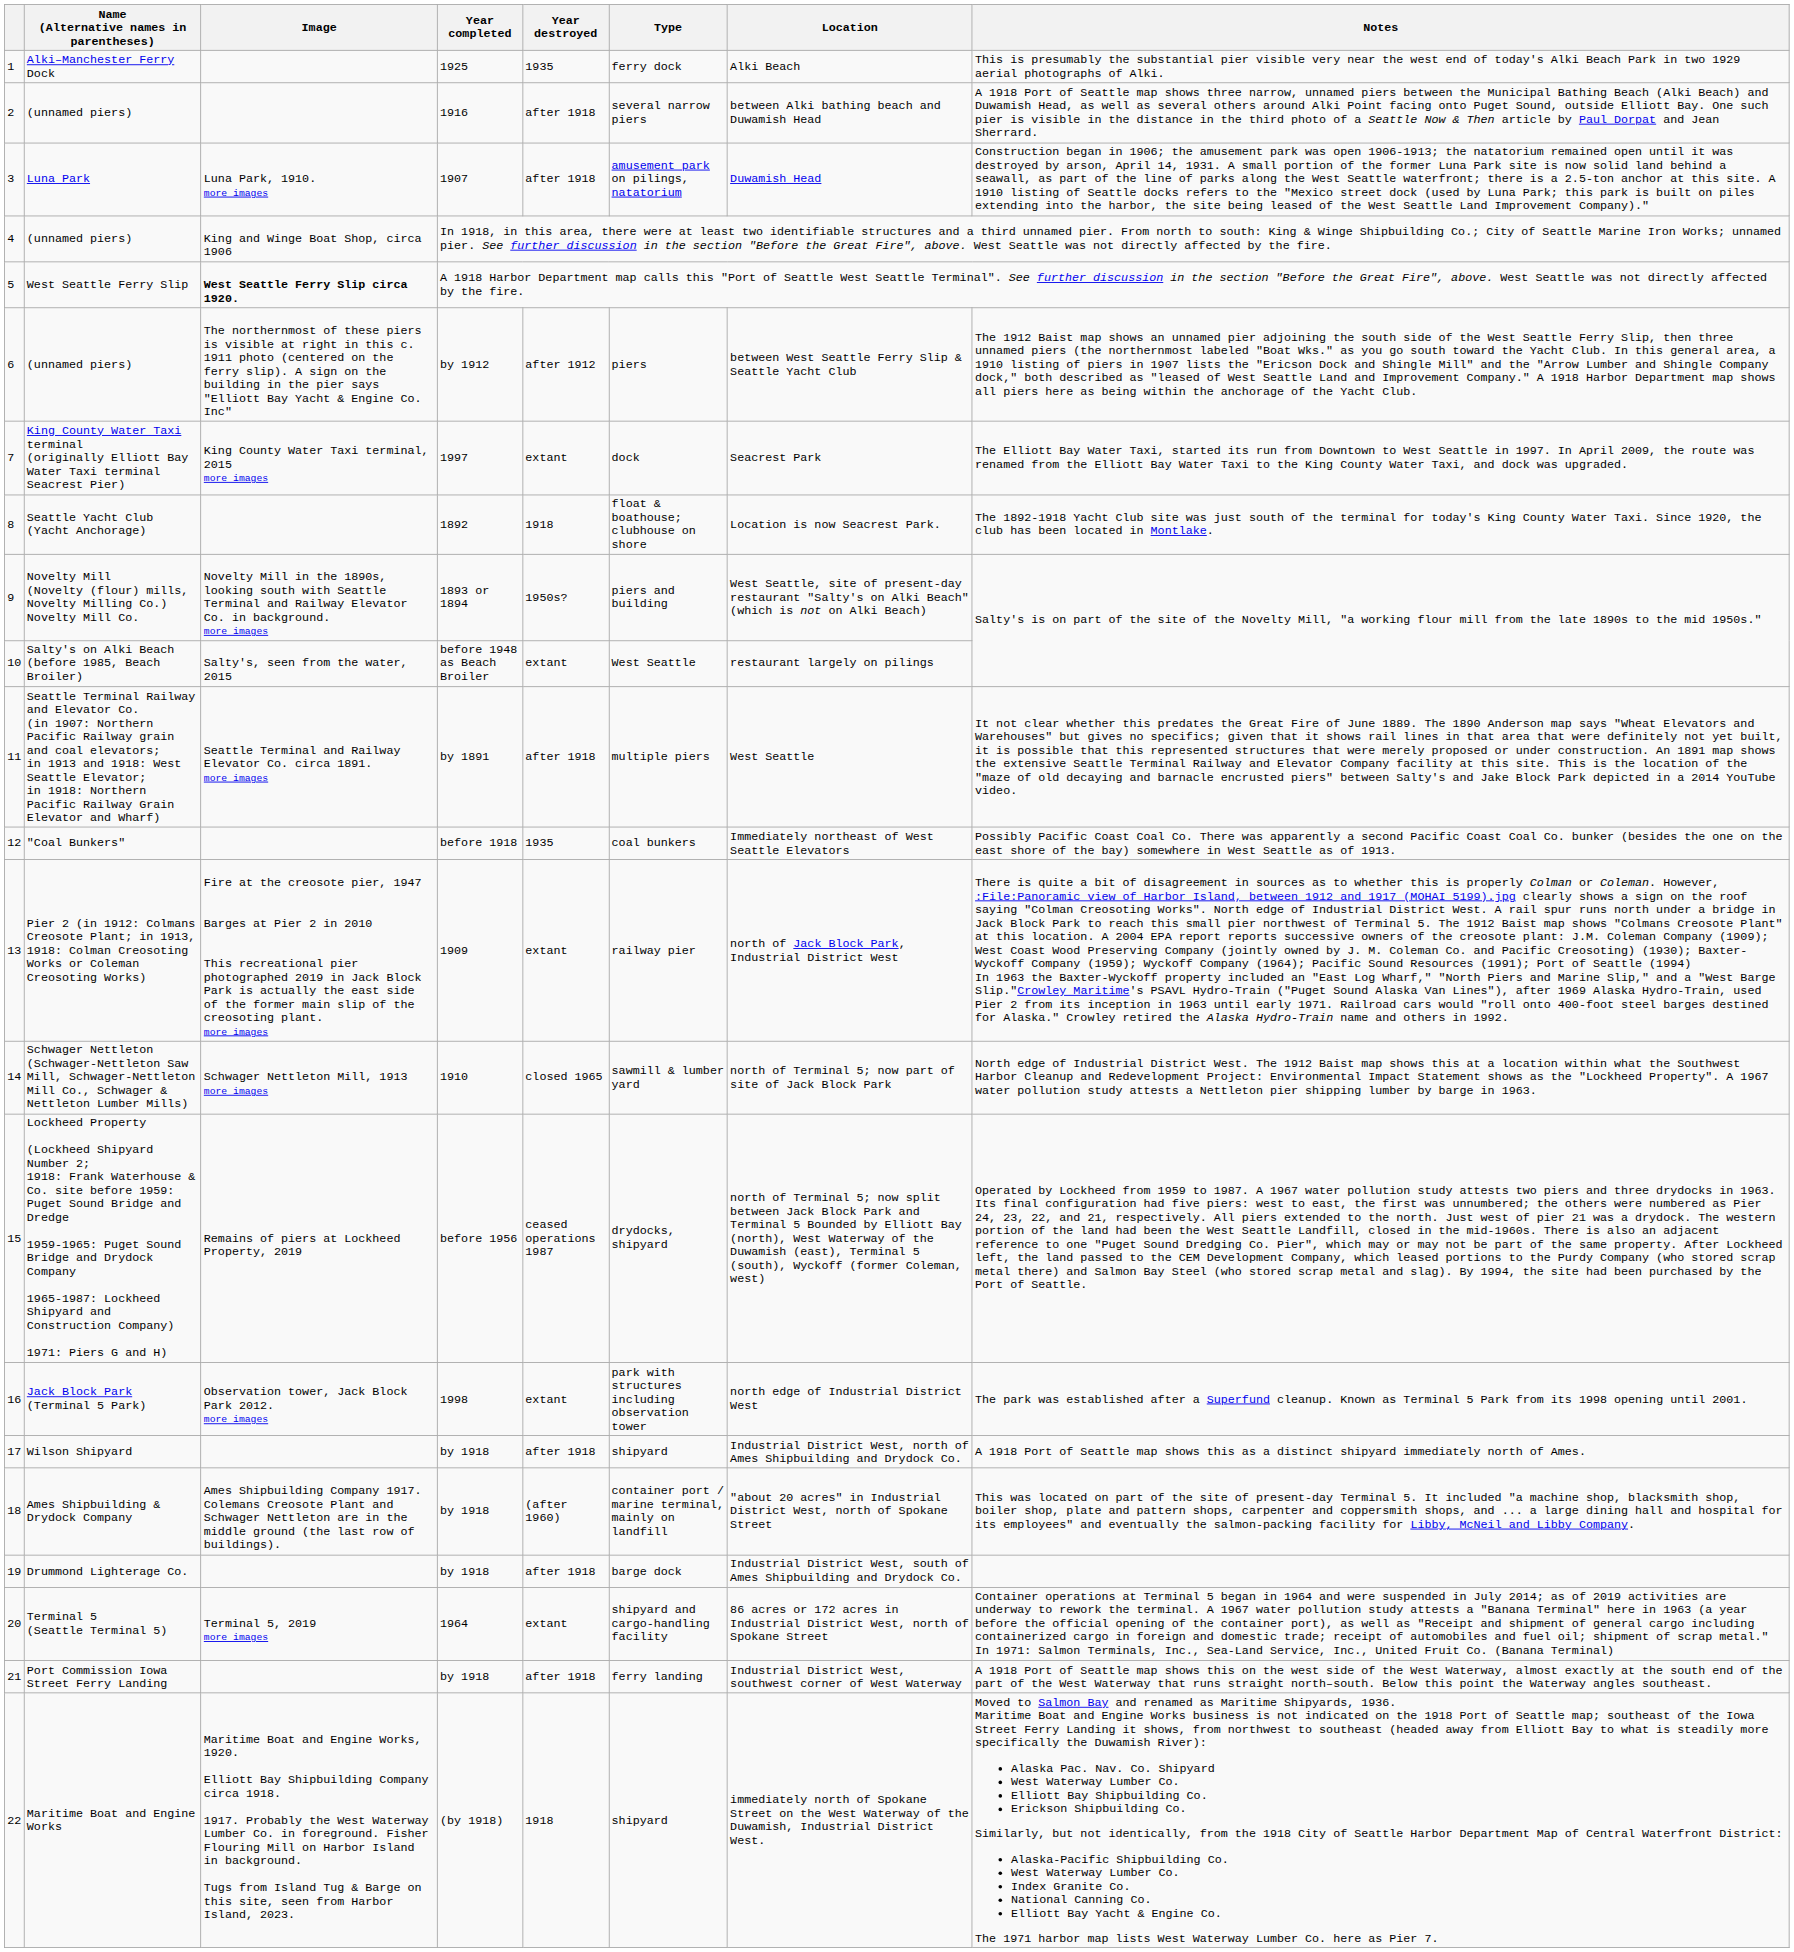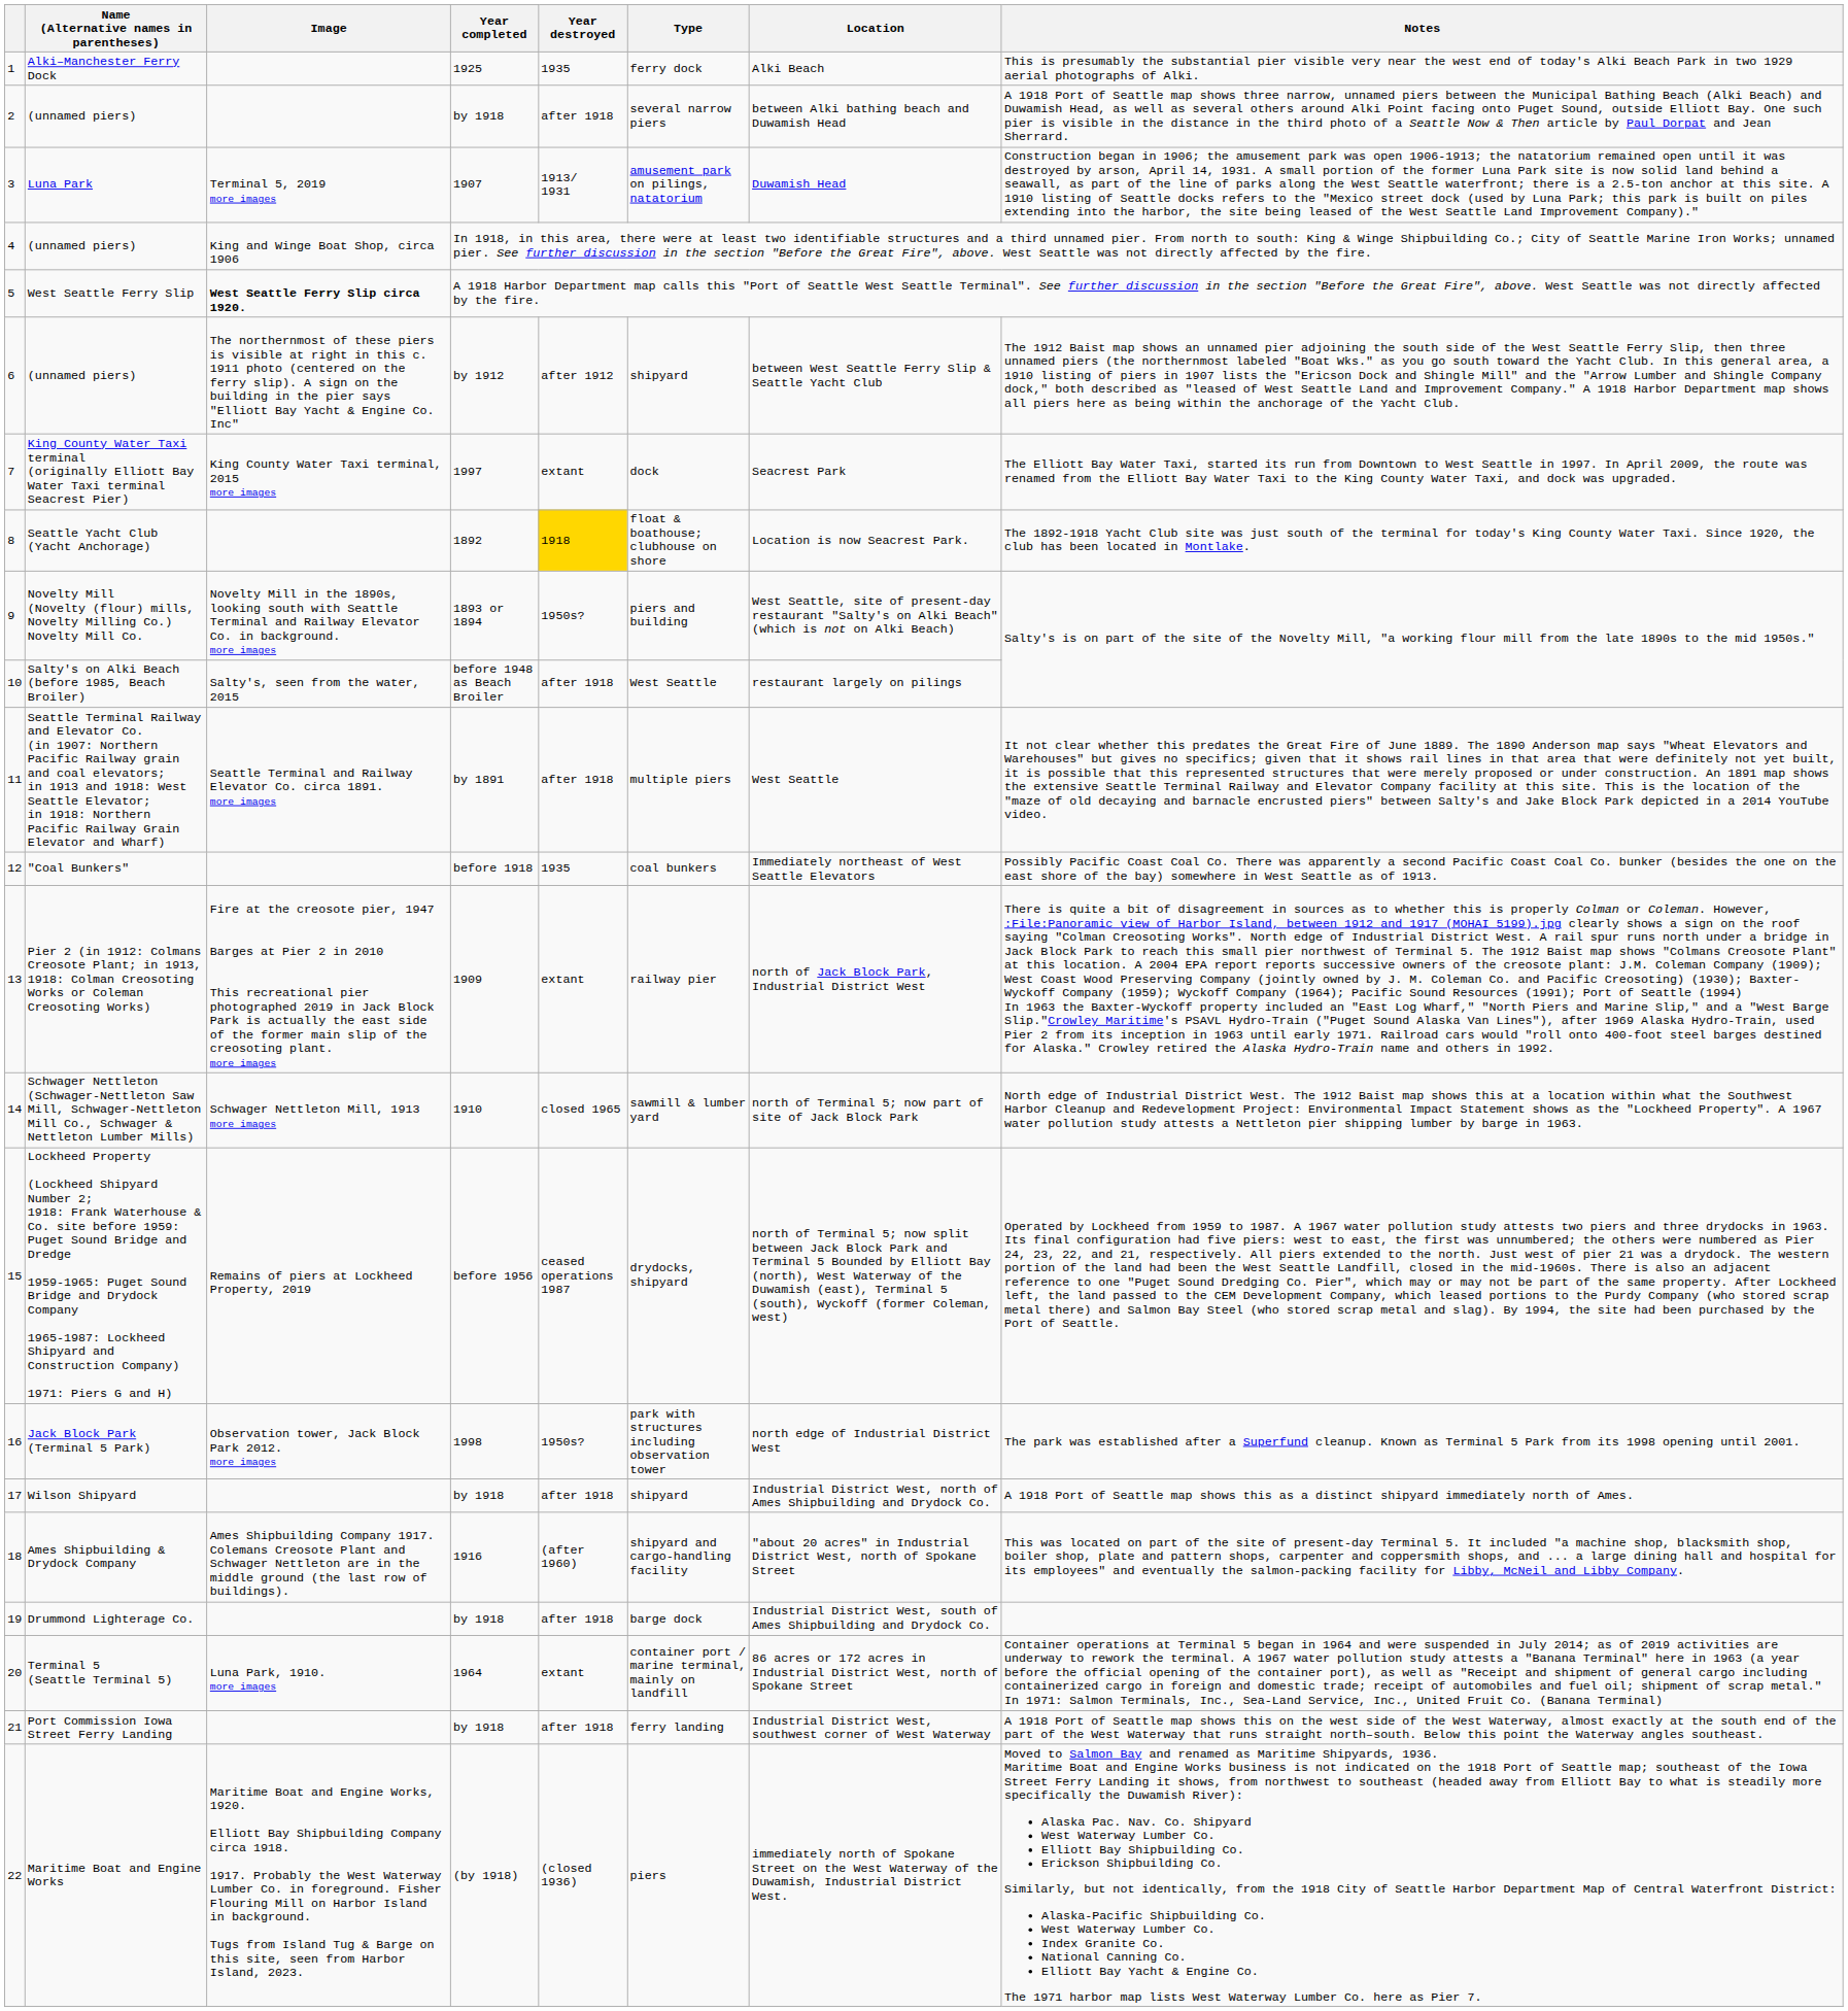2 / (unnamed piers) | Year completed: 1916 -> by 1918
Luna Park | Image: Luna Park, 1910. more images -> Terminal 5, 2019 more images
Luna Park | Year destroyed: after 1918 -> 1913/ 1931
6 / (unnamed piers) | Type: piers -> shipyard
Seattle Yacht Club (Yacht Anchorage) | Year destroyed: no background -> gold background
Salty's on Alki Beach (before 1985, Beach Broiler) | Year destroyed: extant -> after 1918
Jack Block Park (Terminal 5 Park) | Year destroyed: extant -> 1950s?
Ames Shipbuilding & Drydock Company | Year completed: by 1918 -> 1916
Ames Shipbuilding & Drydock Company | Type: container port / marine terminal, mainly on landfill -> shipyard and cargo-handling facility
Terminal 5 (Seattle Terminal 5) | Image: Terminal 5, 2019 more images -> Luna Park, 1910. more images
Terminal 5 (Seattle Terminal 5) | Type: shipyard and cargo-handling facility -> container port / marine terminal, mainly on landfill
Maritime Boat and Engine Works | Year destroyed: 1918 -> (closed 1936)
Maritime Boat and Engine Works | Type: shipyard -> piers
